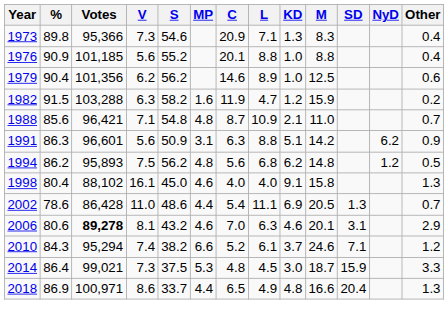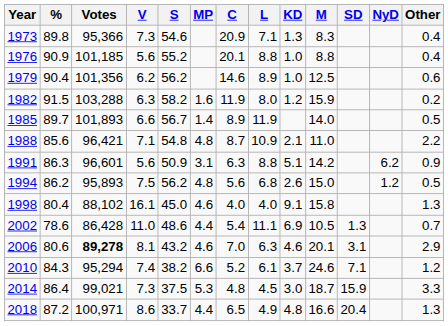1982 | L: 4.7 -> 8.0
+ row: 1985 | 89.7 | 101,893 | 6.6 | 56.7 | 1.4 | 8.9 | 11.9 | 14.0 | 0.5
1988 | Other: 0.7 -> 2.2
1994 | KD: 6.2 -> 2.6
1994 | M: 14.8 -> 15.0
2002 | M: 20.5 -> 10.5
2018 | %: 86.9 -> 87.2
